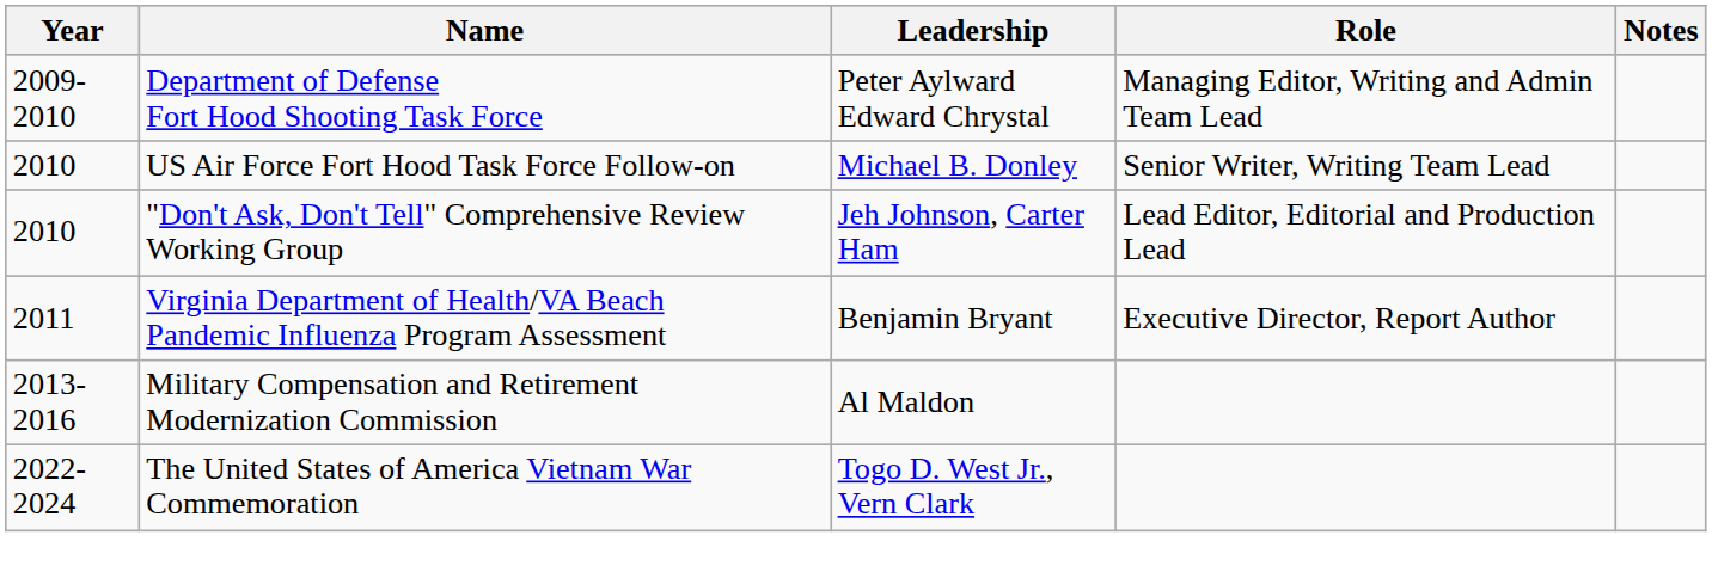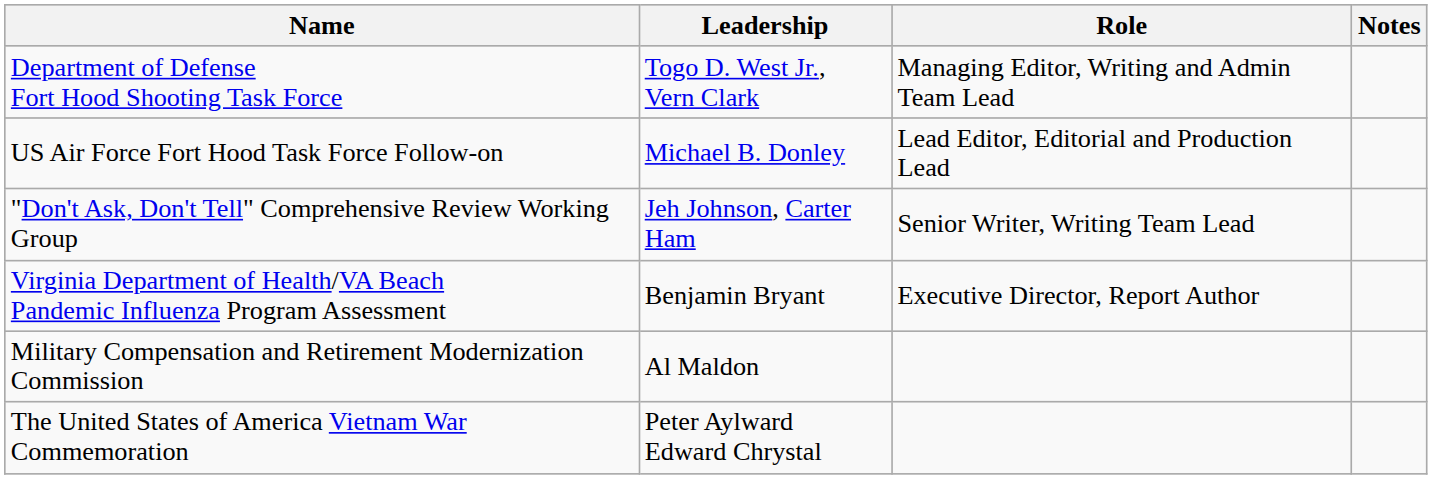- column: Year | 2009-2010 | 2010 | 2010 | 2011 | 2013-2016 | 2022-2024
Department of Defense Fort Hood Shooting Task Force | Leadership: Peter Aylward Edward Chrystal -> Togo D. West Jr., Vern Clark
US Air Force Fort Hood Task Force Follow-on | Role: Senior Writer, Writing Team Lead -> Lead Editor, Editorial and Production Lead
"Don't Ask, Don't Tell" Comprehensive Review Working Group | Role: Lead Editor, Editorial and Production Lead -> Senior Writer, Writing Team Lead
The United States of America Vietnam War Commemoration | Leadership: Togo D. West Jr., Vern Clark -> Peter Aylward Edward Chrystal
